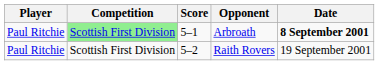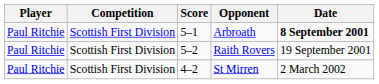Arbroath | Competition: lightgreen background -> no background
+ row: Paul Ritchie | Scottish First Division | 4–2 | St Mirren | 2 March 2002
